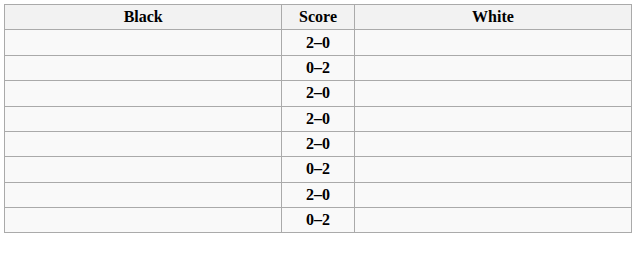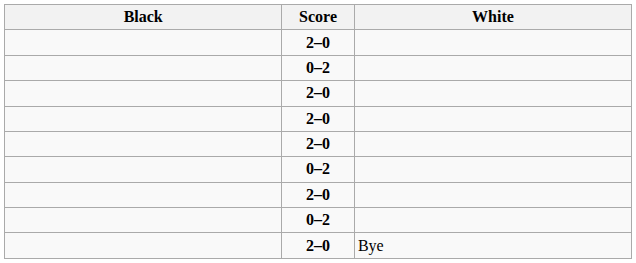+ row: 2–0 | Bye
